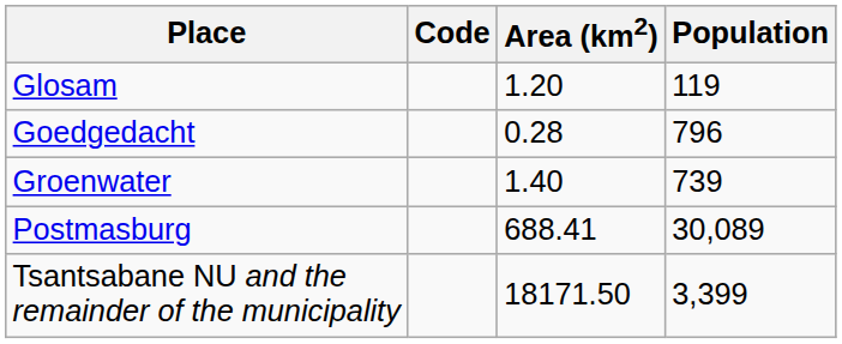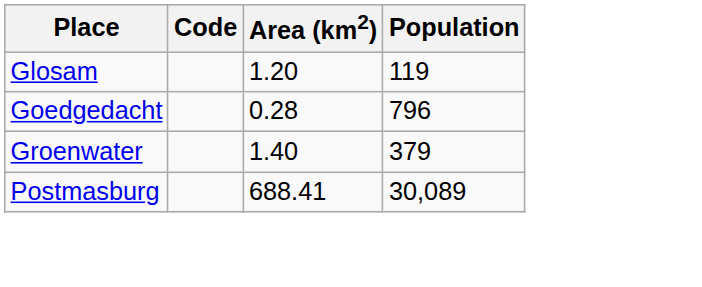Groenwater | Population: 739 -> 379
- row: Tsantsabane NU and the remainder of the municipality | 18171.50 | 3,399
